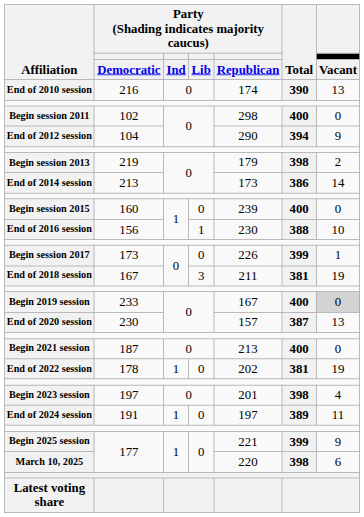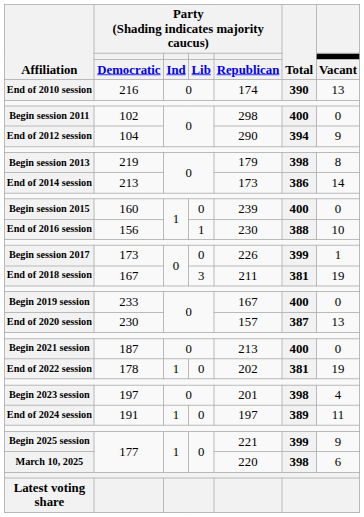Begin session 2013 | Vacant: 2 -> 8
Begin 2019 session | Vacant: lightgrey background -> no background
